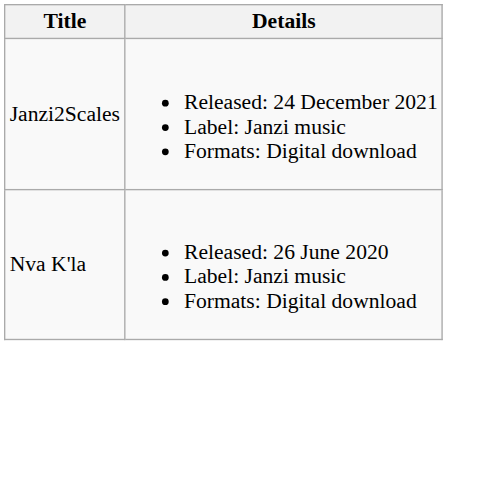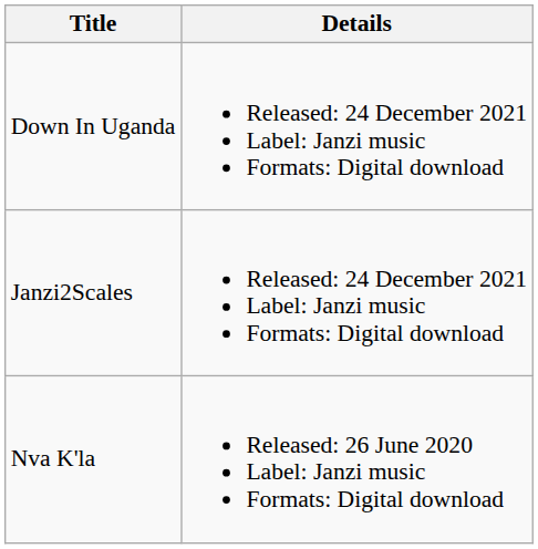+ row: Down In Uganda | Released: 24 December 2021 Label: Janzi music Formats: Digital download
